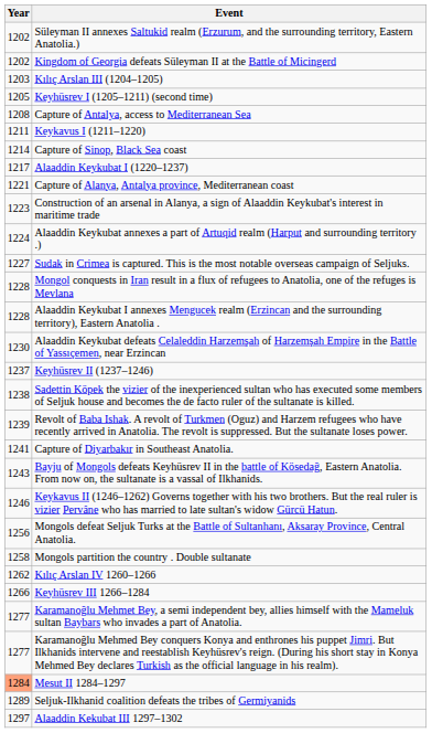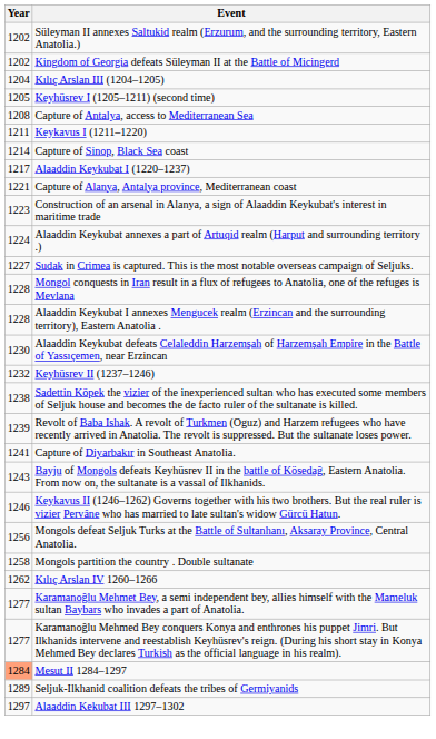Kılıç Arslan III (1204–1205) | Year: 1203 -> 1204
Keyhüsrev II (1237–1246) | Year: 1237 -> 1232
- row: 1266 | Keyhüsrev III 1266–1284
